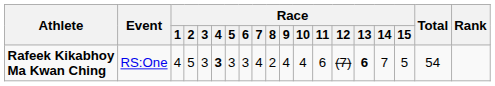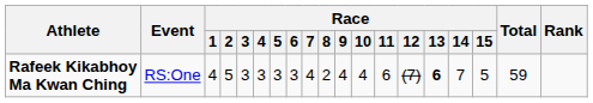Rafeek Kikabhoy Ma Kwan Ching | Race / 4: bold -> normal
Rafeek Kikabhoy Ma Kwan Ching | Total: 54 -> 59
